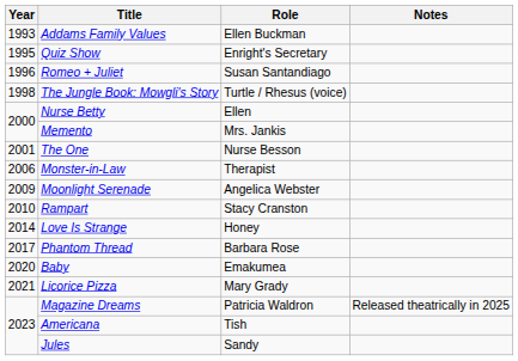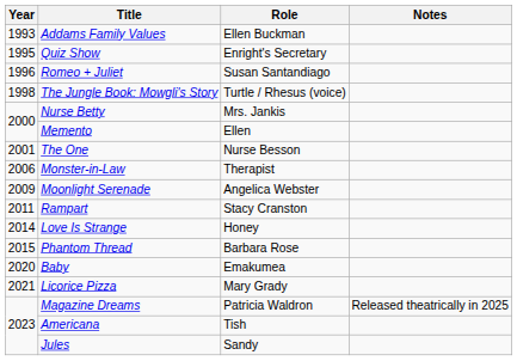Nurse Betty | Role: Ellen -> Mrs. Jankis
Memento | Role: Mrs. Jankis -> Ellen
Rampart | Year: 2010 -> 2011
Phantom Thread | Year: 2017 -> 2015
